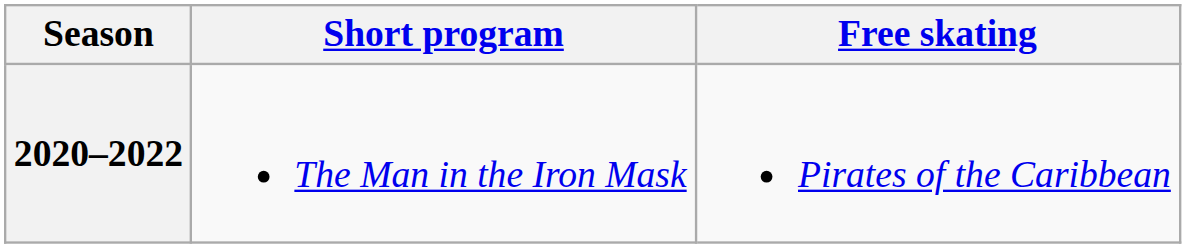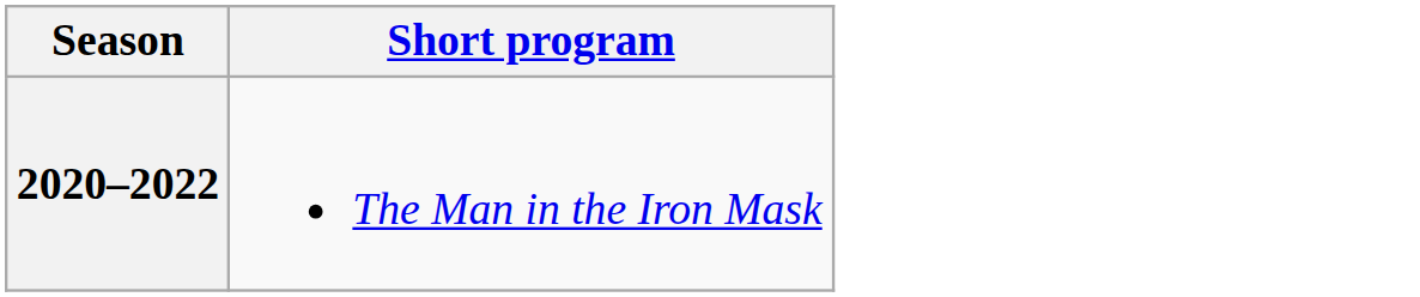- column: Free skating | Pirates of the Caribbean
